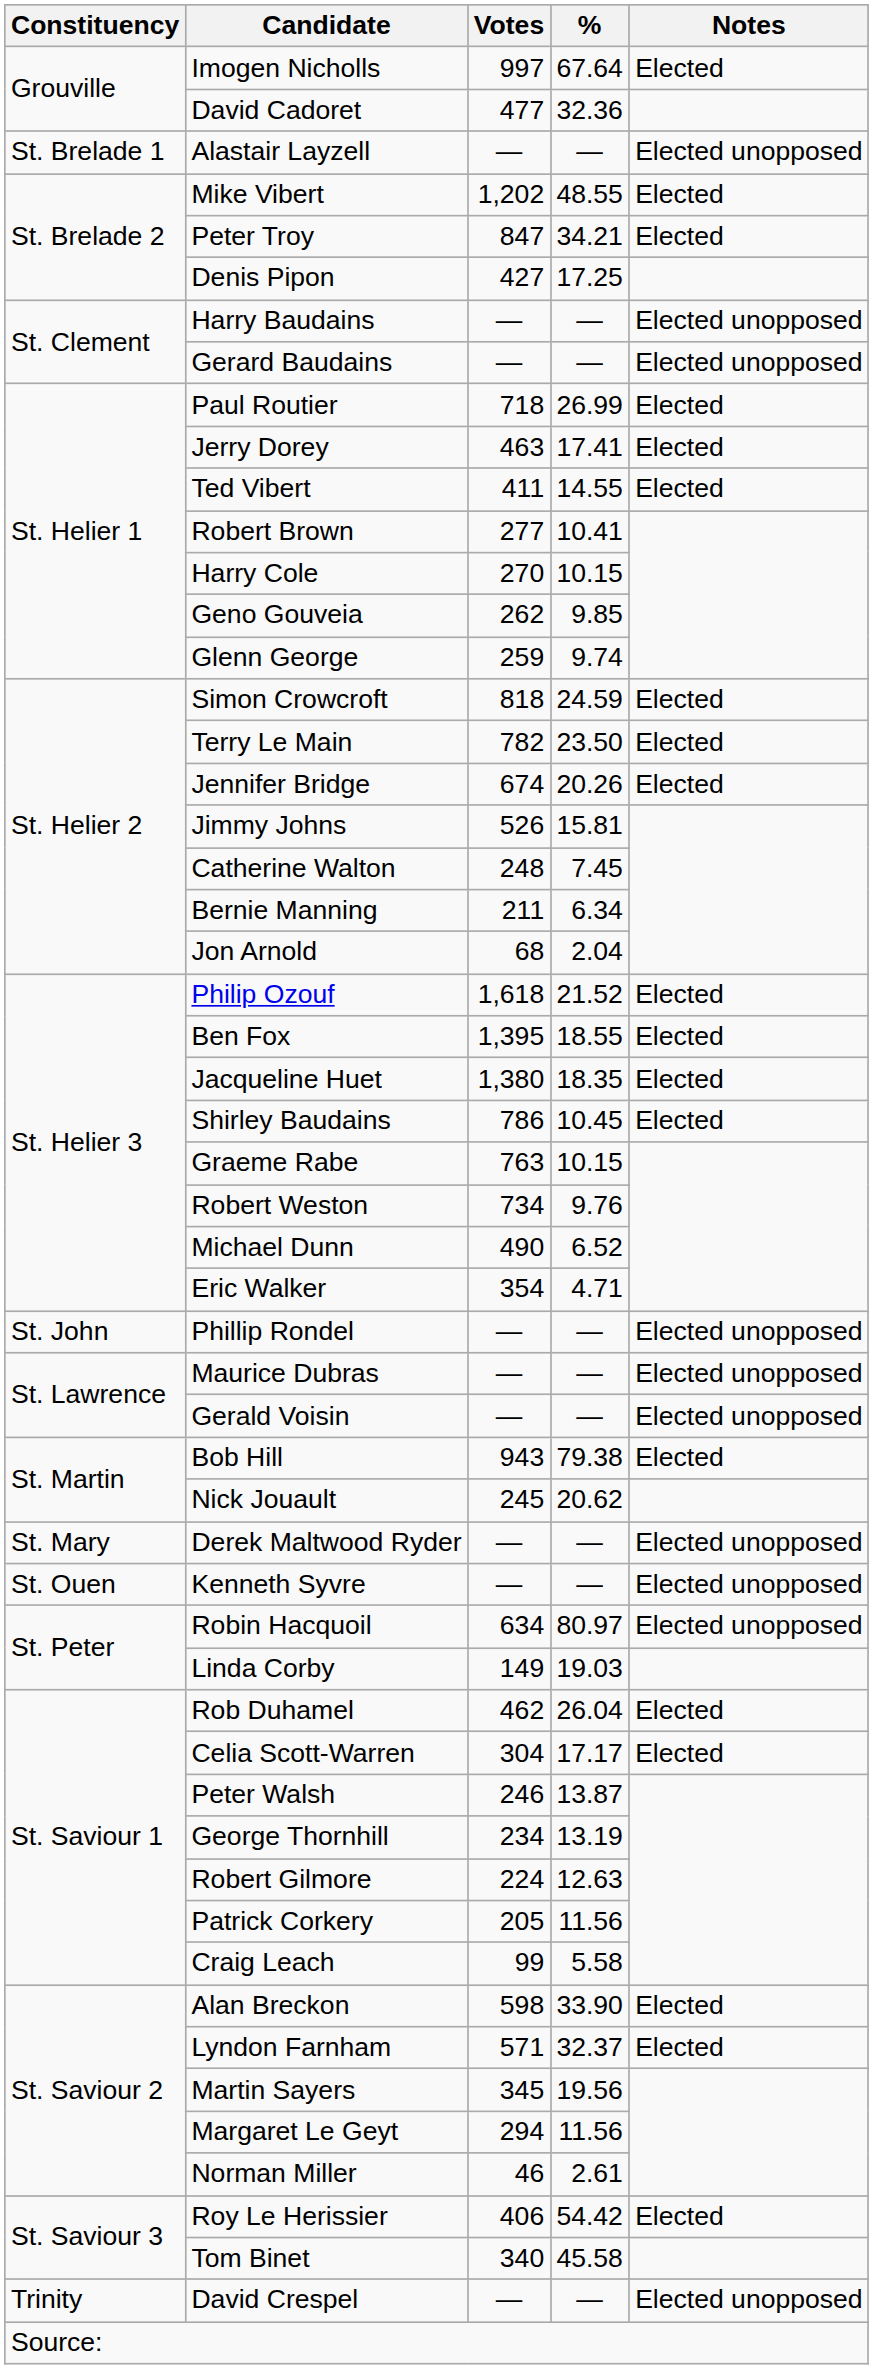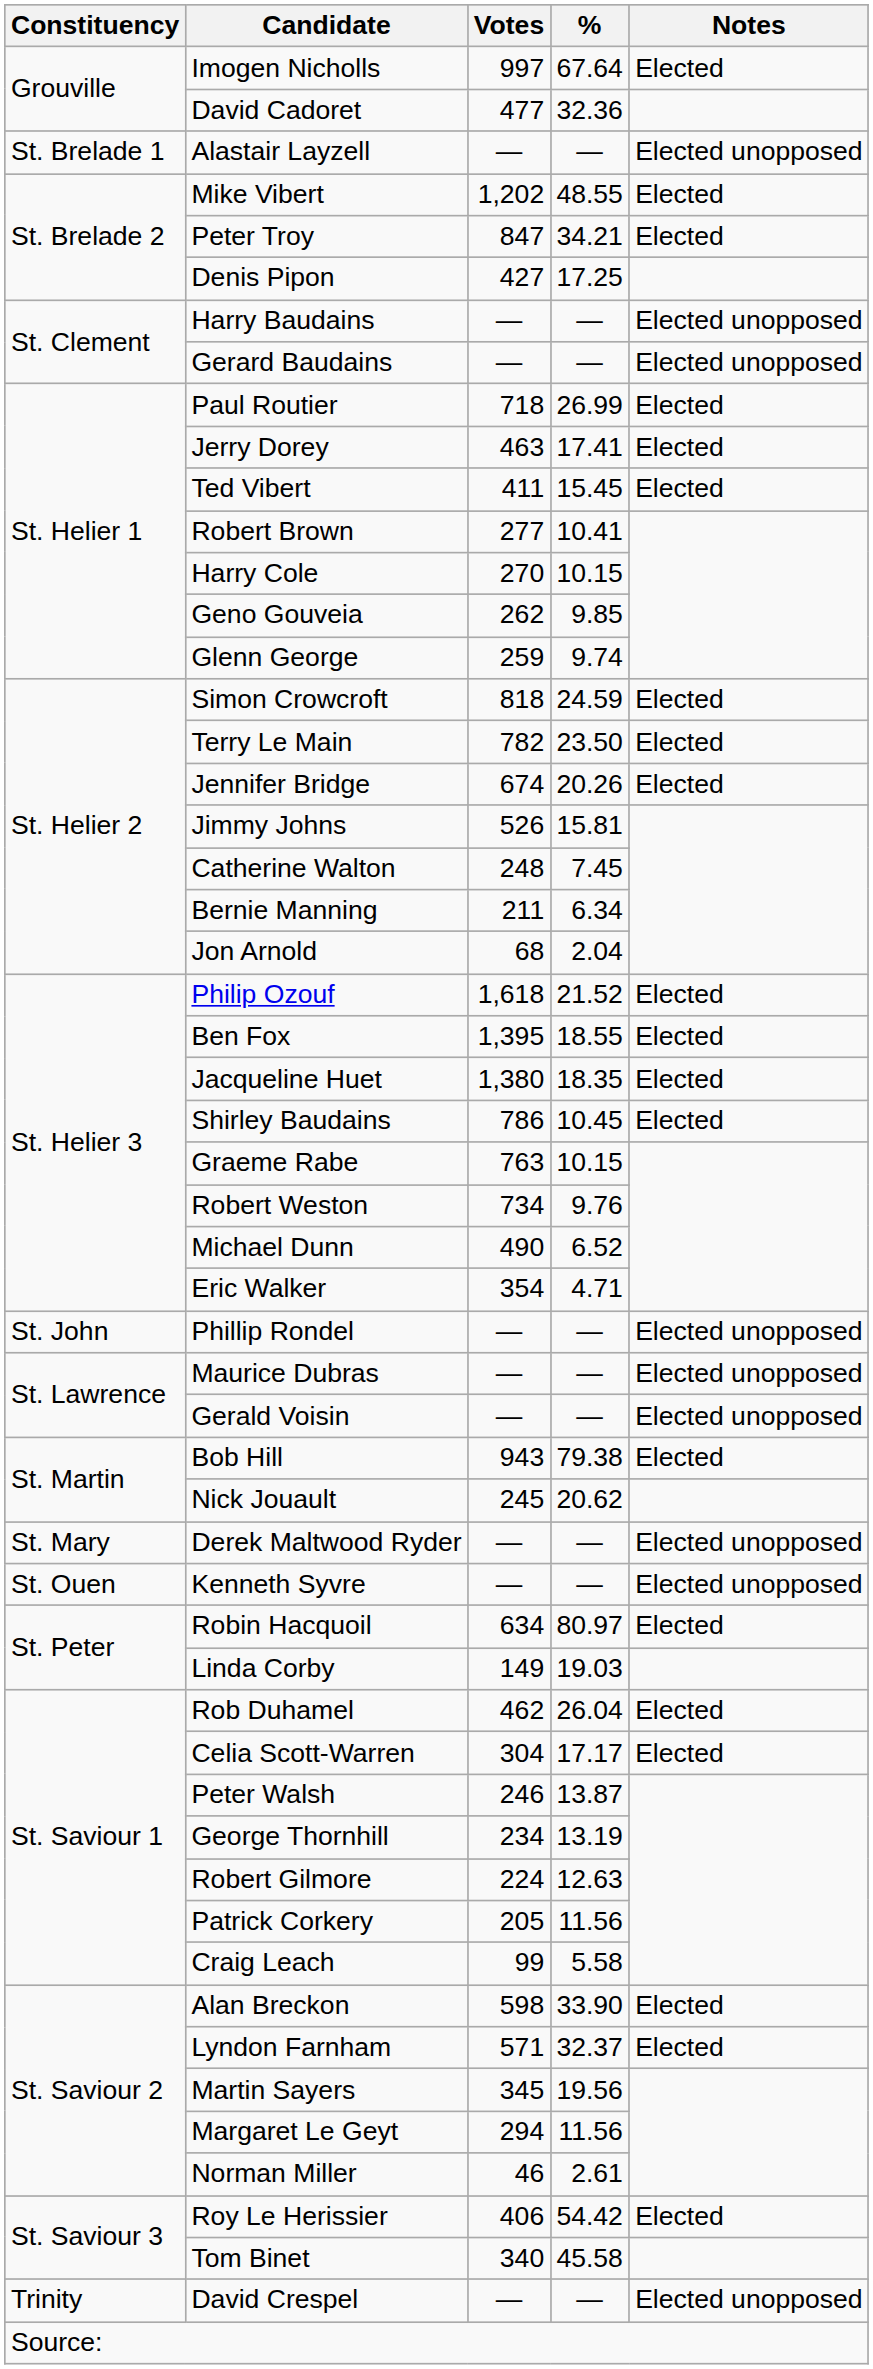Ted Vibert | %: 14.55 -> 15.45
Robin Hacquoil | Notes: Elected unopposed -> Elected
